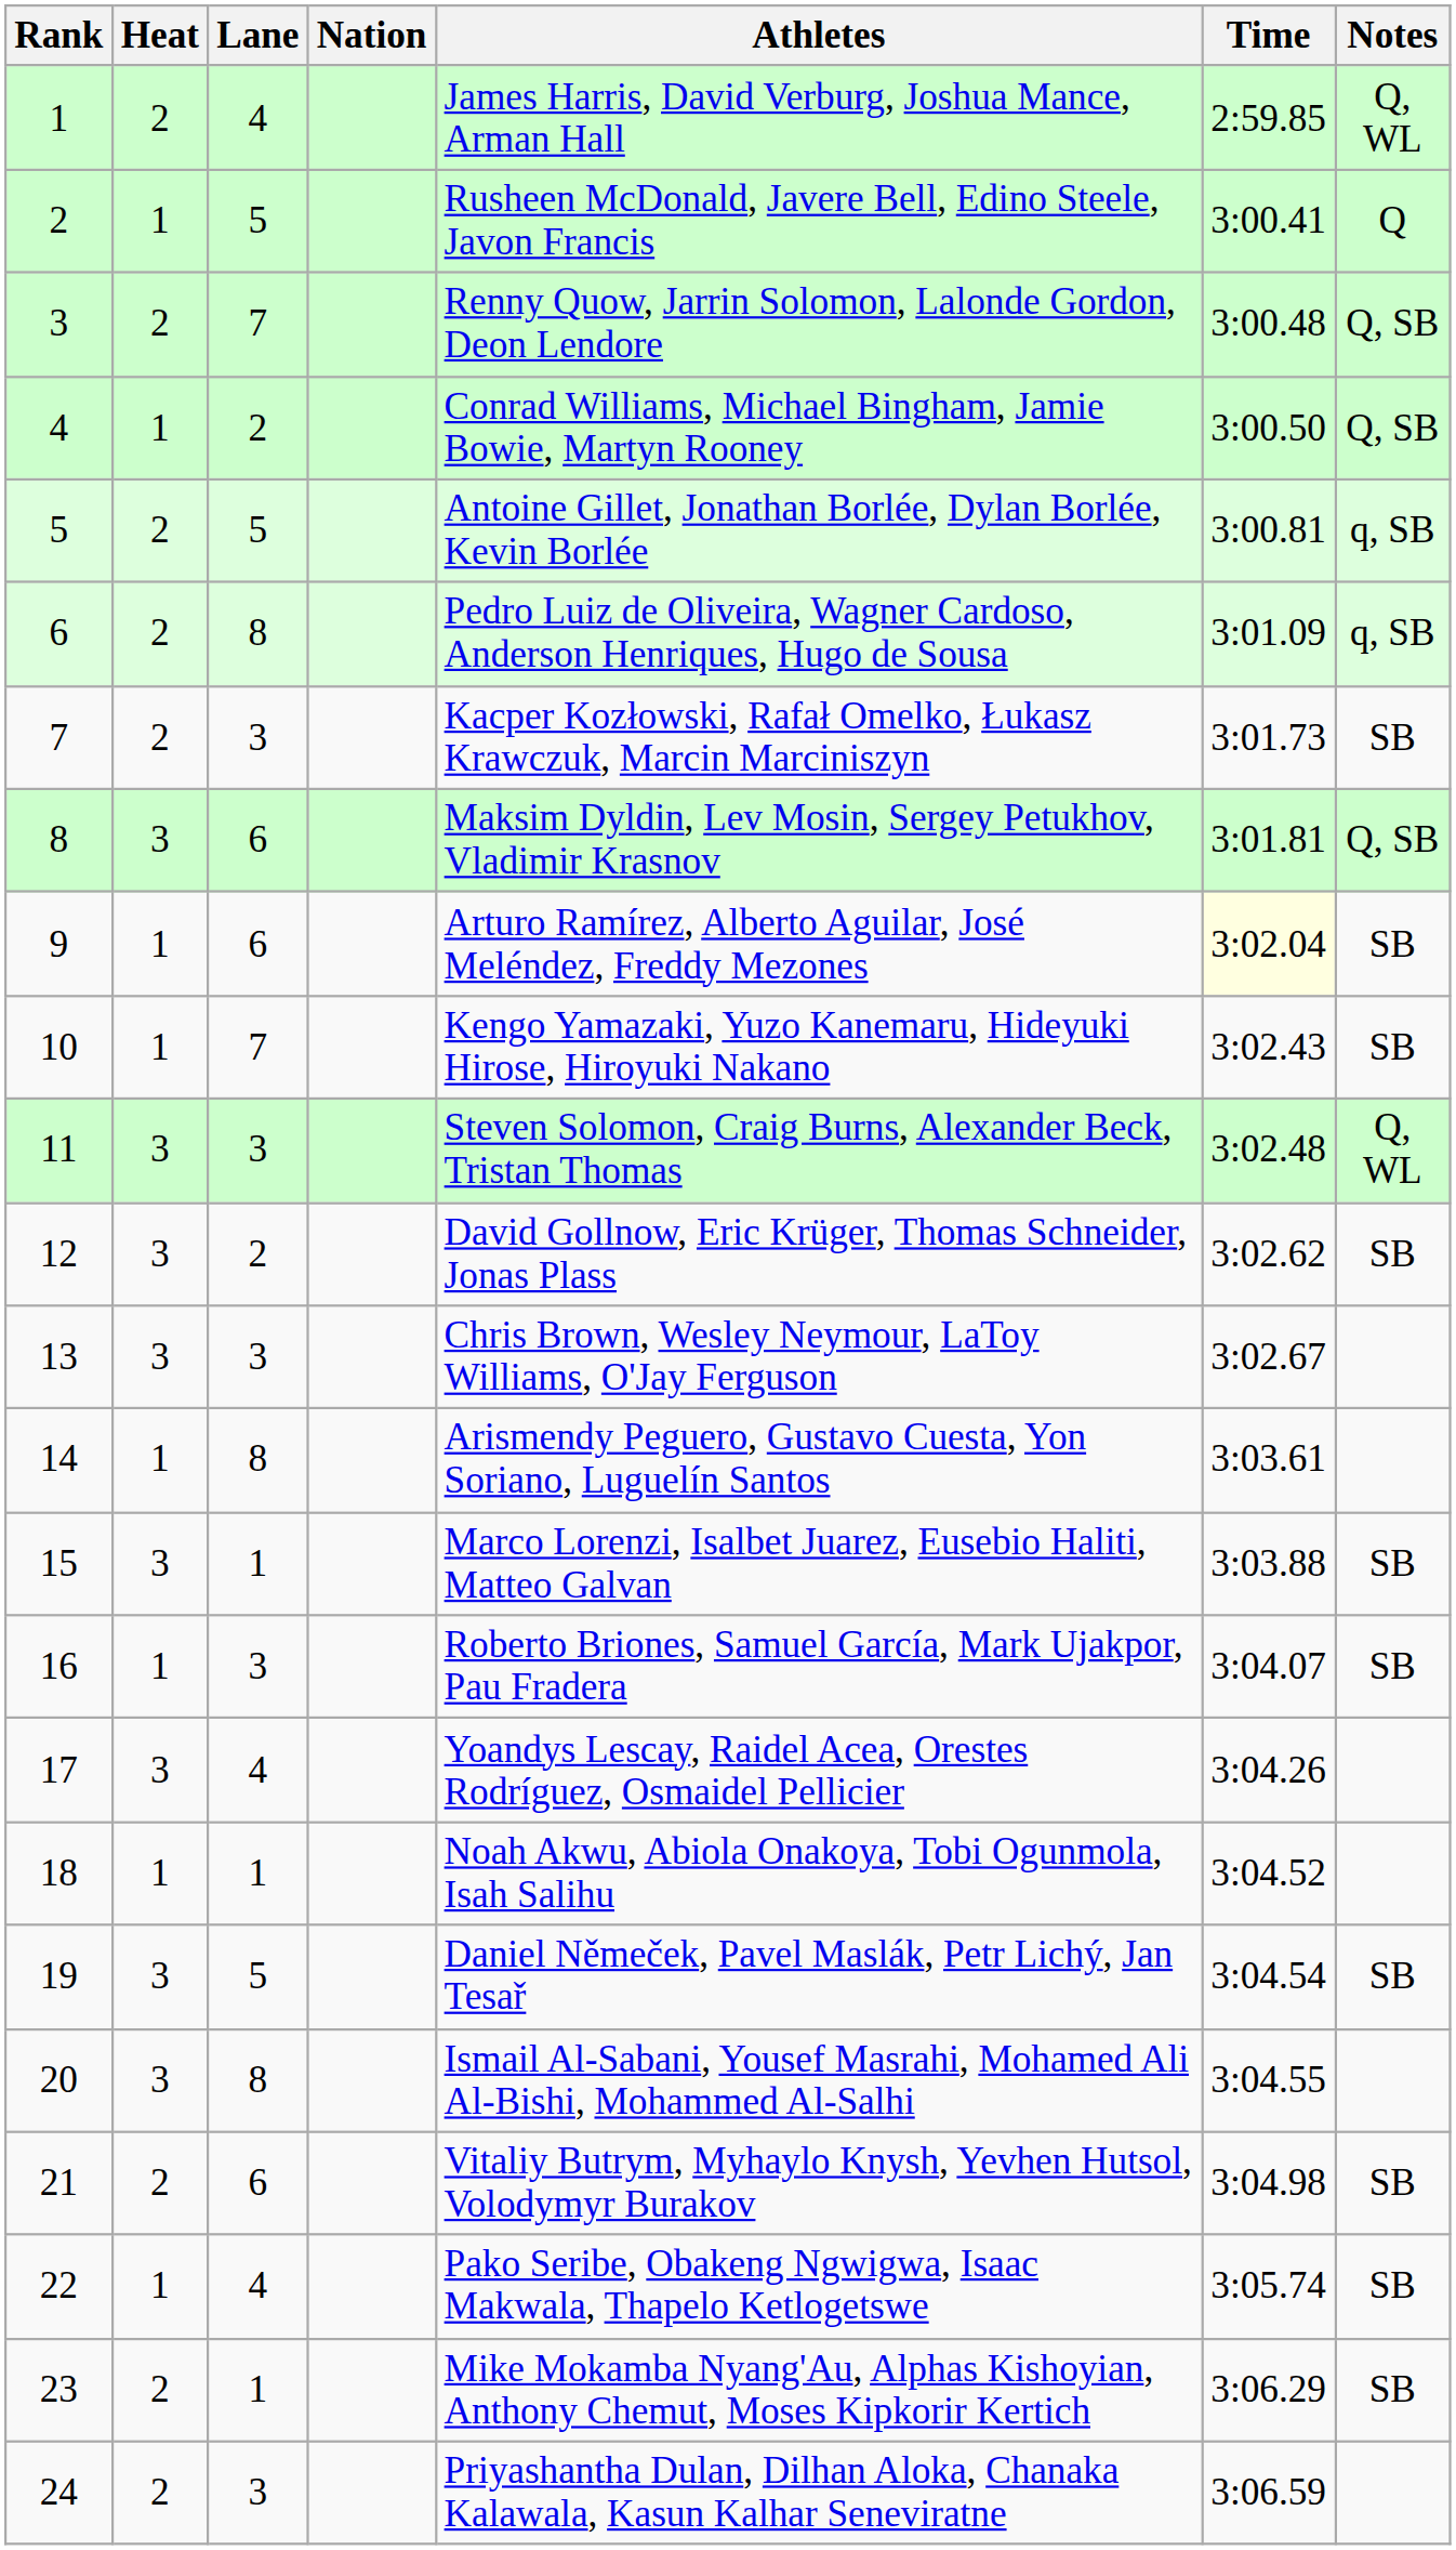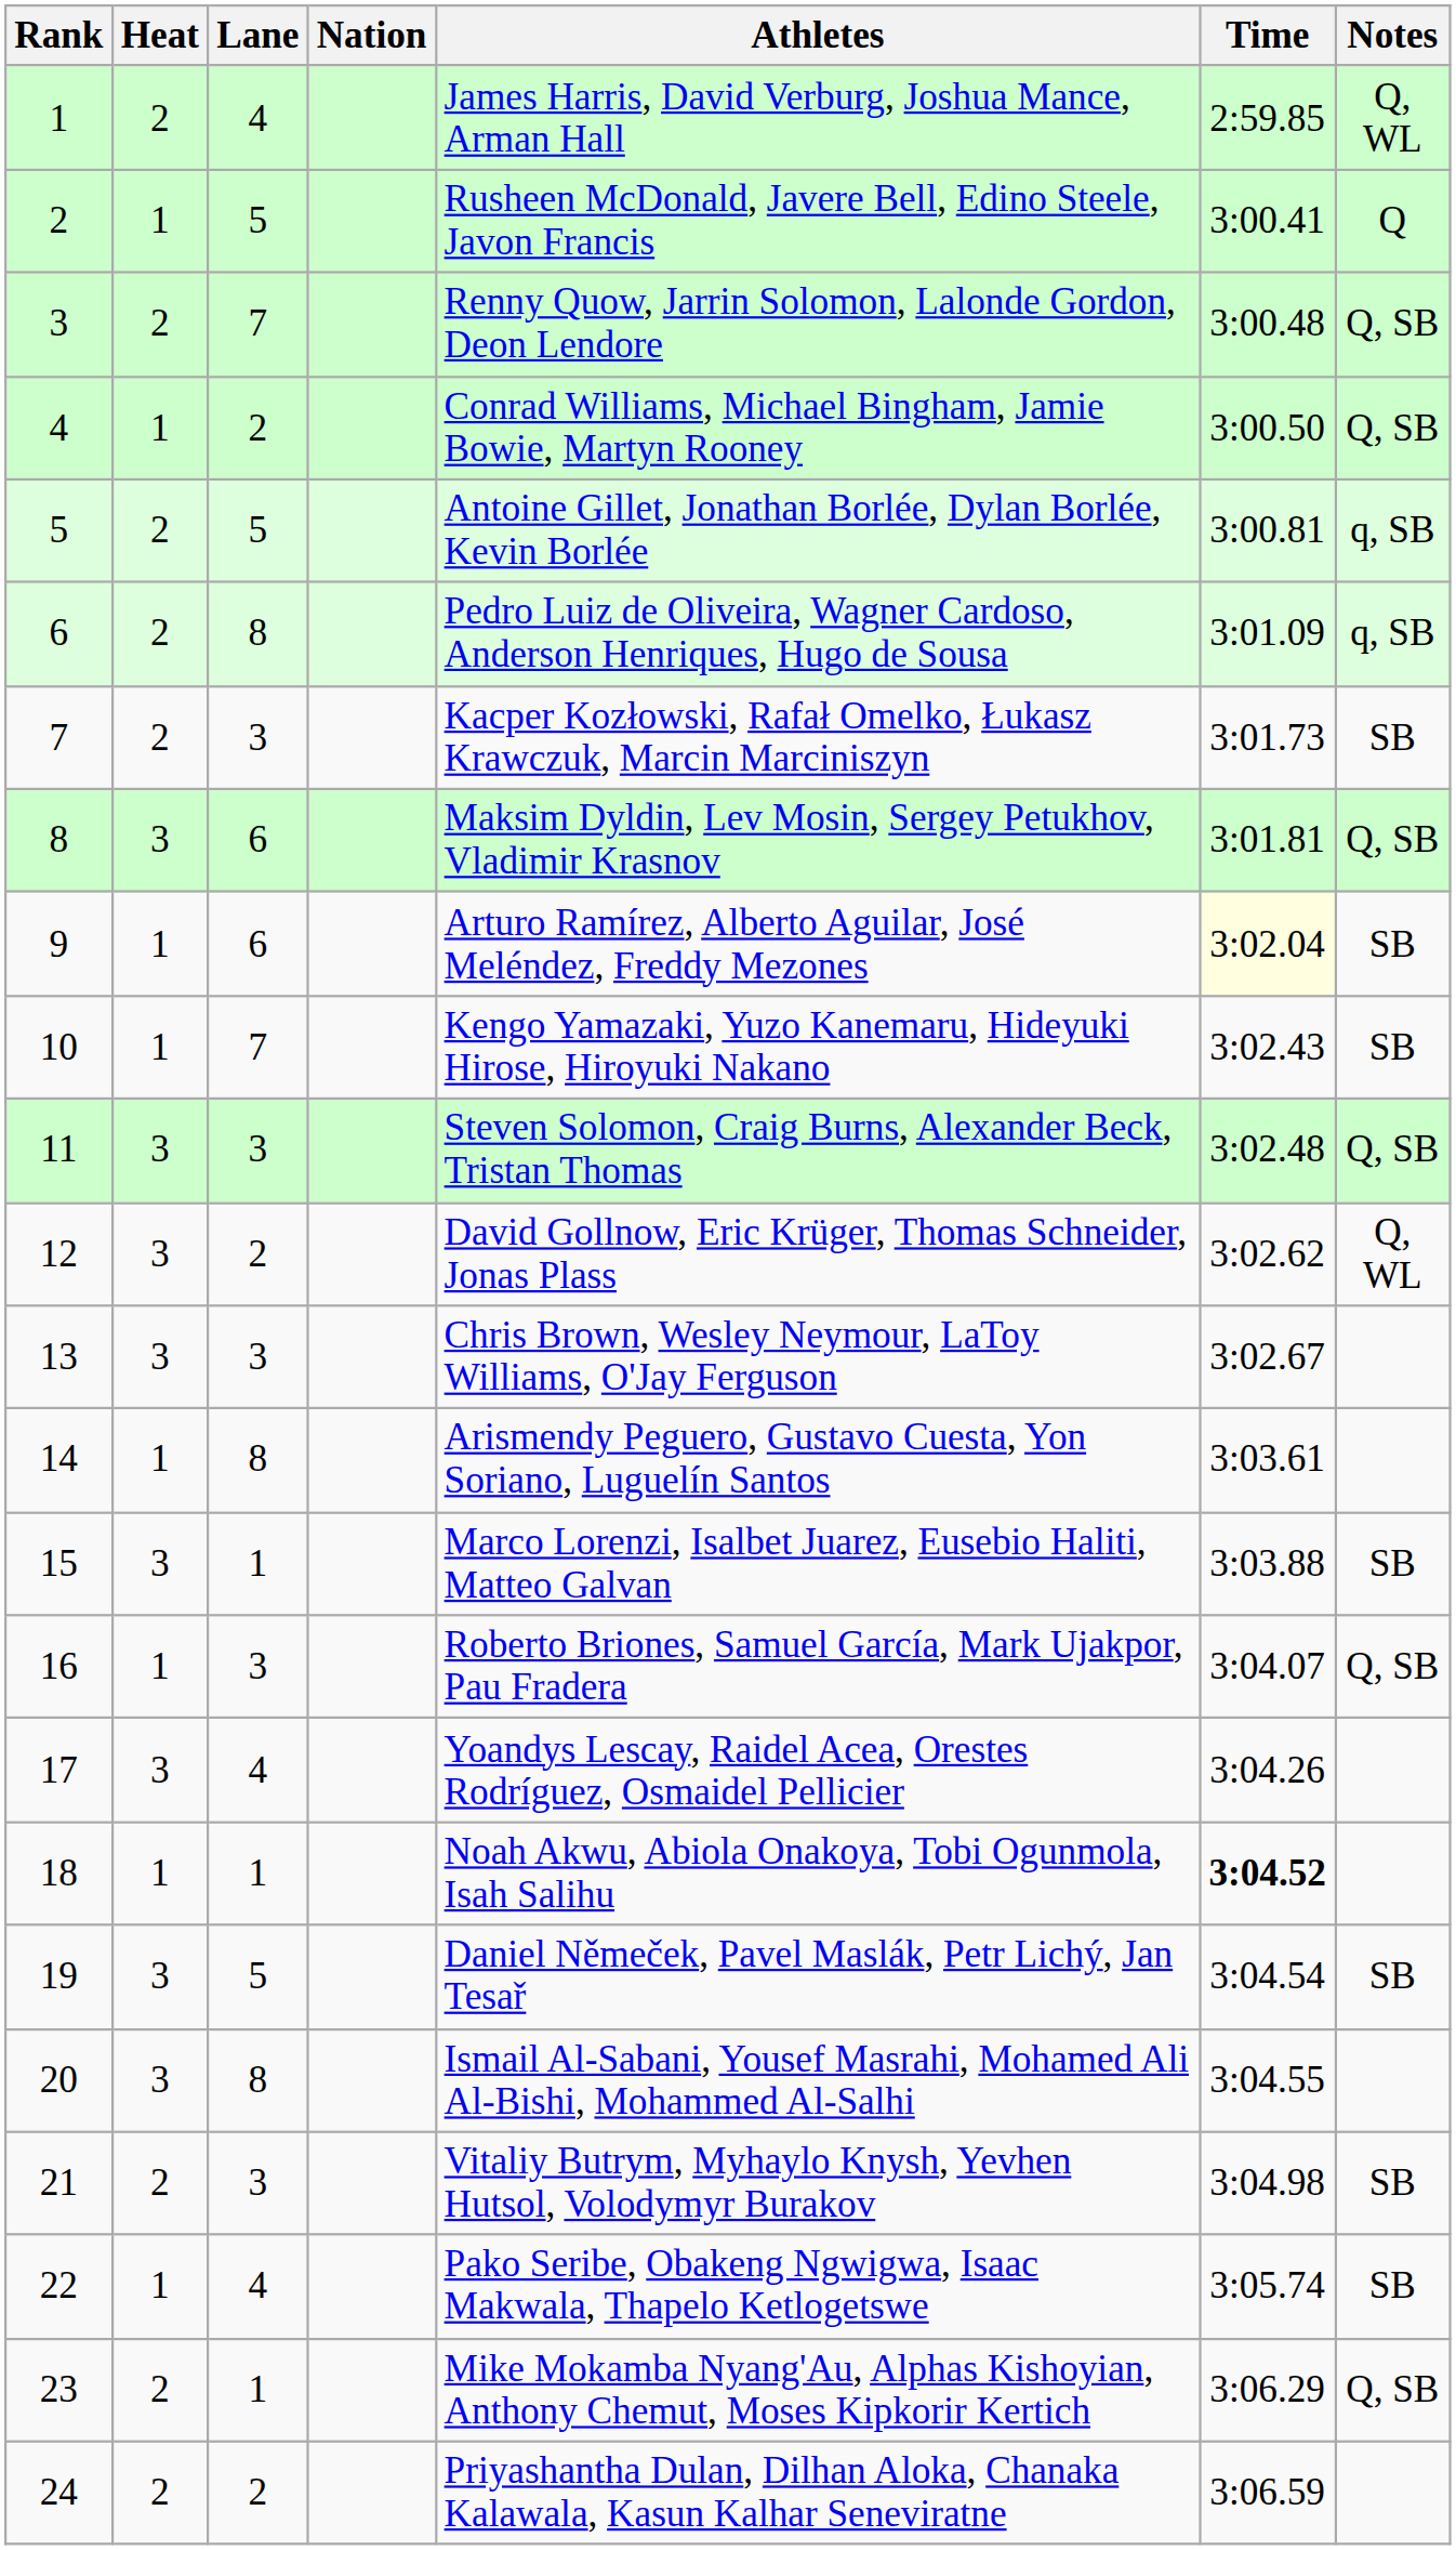11 | Notes: Q, WL -> Q, SB
12 | Notes: SB -> Q, WL
16 | Notes: SB -> Q, SB
18 | Time: normal -> bold
21 | Lane: 6 -> 3
23 | Notes: SB -> Q, SB
24 | Lane: 3 -> 2
